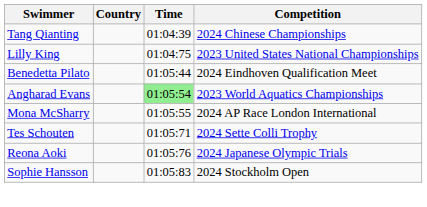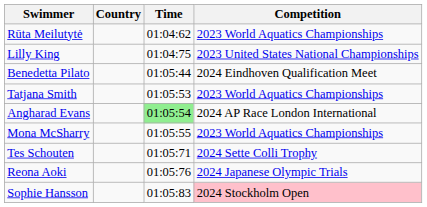- row: Tang Qianting | 01:04:39 | 2024 Chinese Championships
+ row: Rūta Meilutytė | 01:04:62 | 2023 World Aquatics Championships
+ row: Tatjana Smith | 01:05:53 | 2023 World Aquatics Championships
Angharad Evans | Competition: 2023 World Aquatics Championships -> 2024 AP Race London International
Mona McSharry | Competition: 2024 AP Race London International -> 2023 World Aquatics Championships
Sophie Hansson | Competition: no background -> pink background
